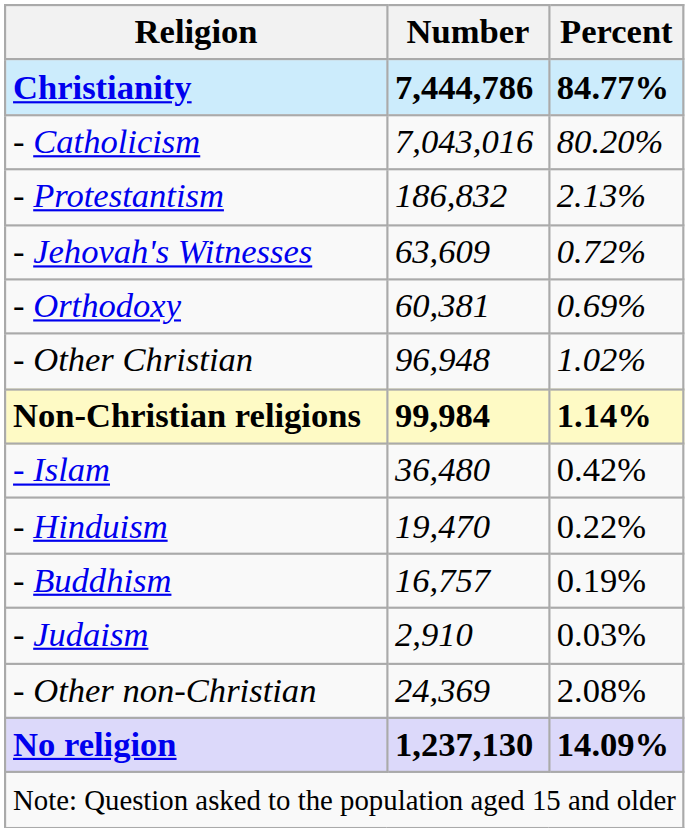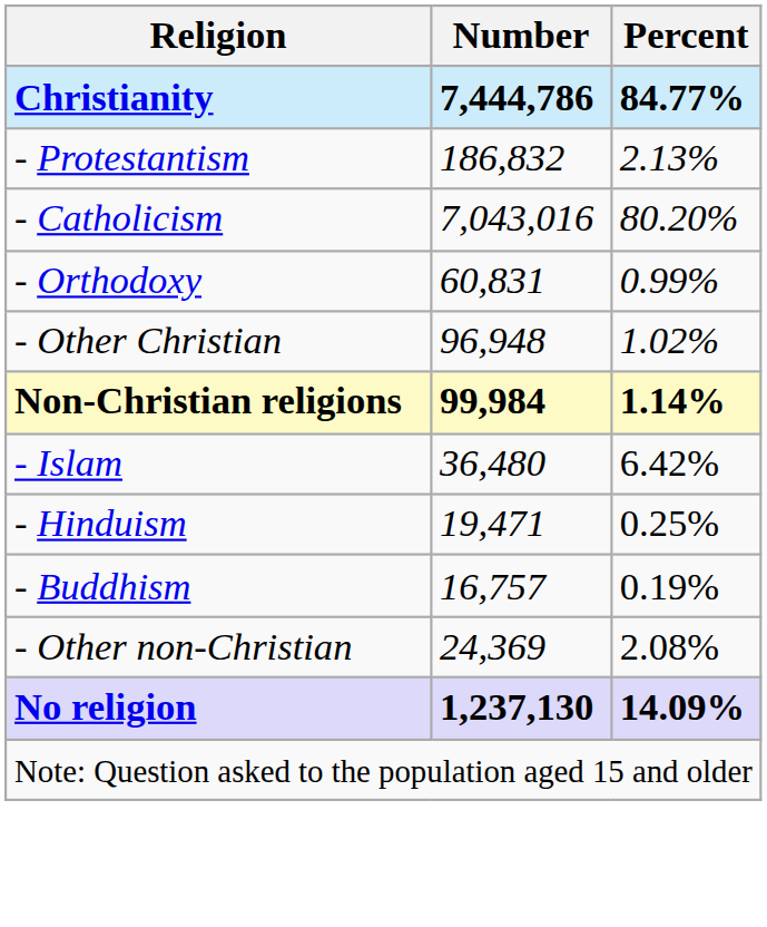rows swapped: - Catholicism <-> - Protestantism
- row: - Jehovah's Witnesses | 63,609 | 0.72%
- Orthodoxy | Number: 60,381 -> 60,831
- Orthodoxy | Percent: 0.69% -> 0.99%
- Islam | Percent: 0.42% -> 6.42%
- Hinduism | Number: 19,470 -> 19,471
- Hinduism | Percent: 0.22% -> 0.25%
- row: - Judaism | 2,910 | 0.03%
